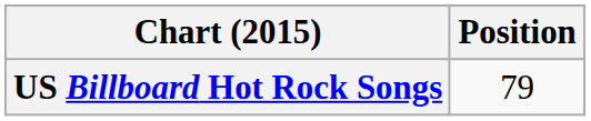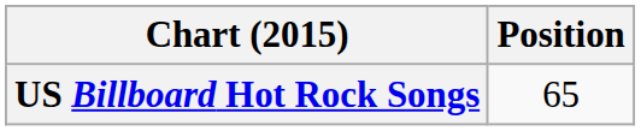US Billboard Hot Rock Songs | Position: 79 -> 65
